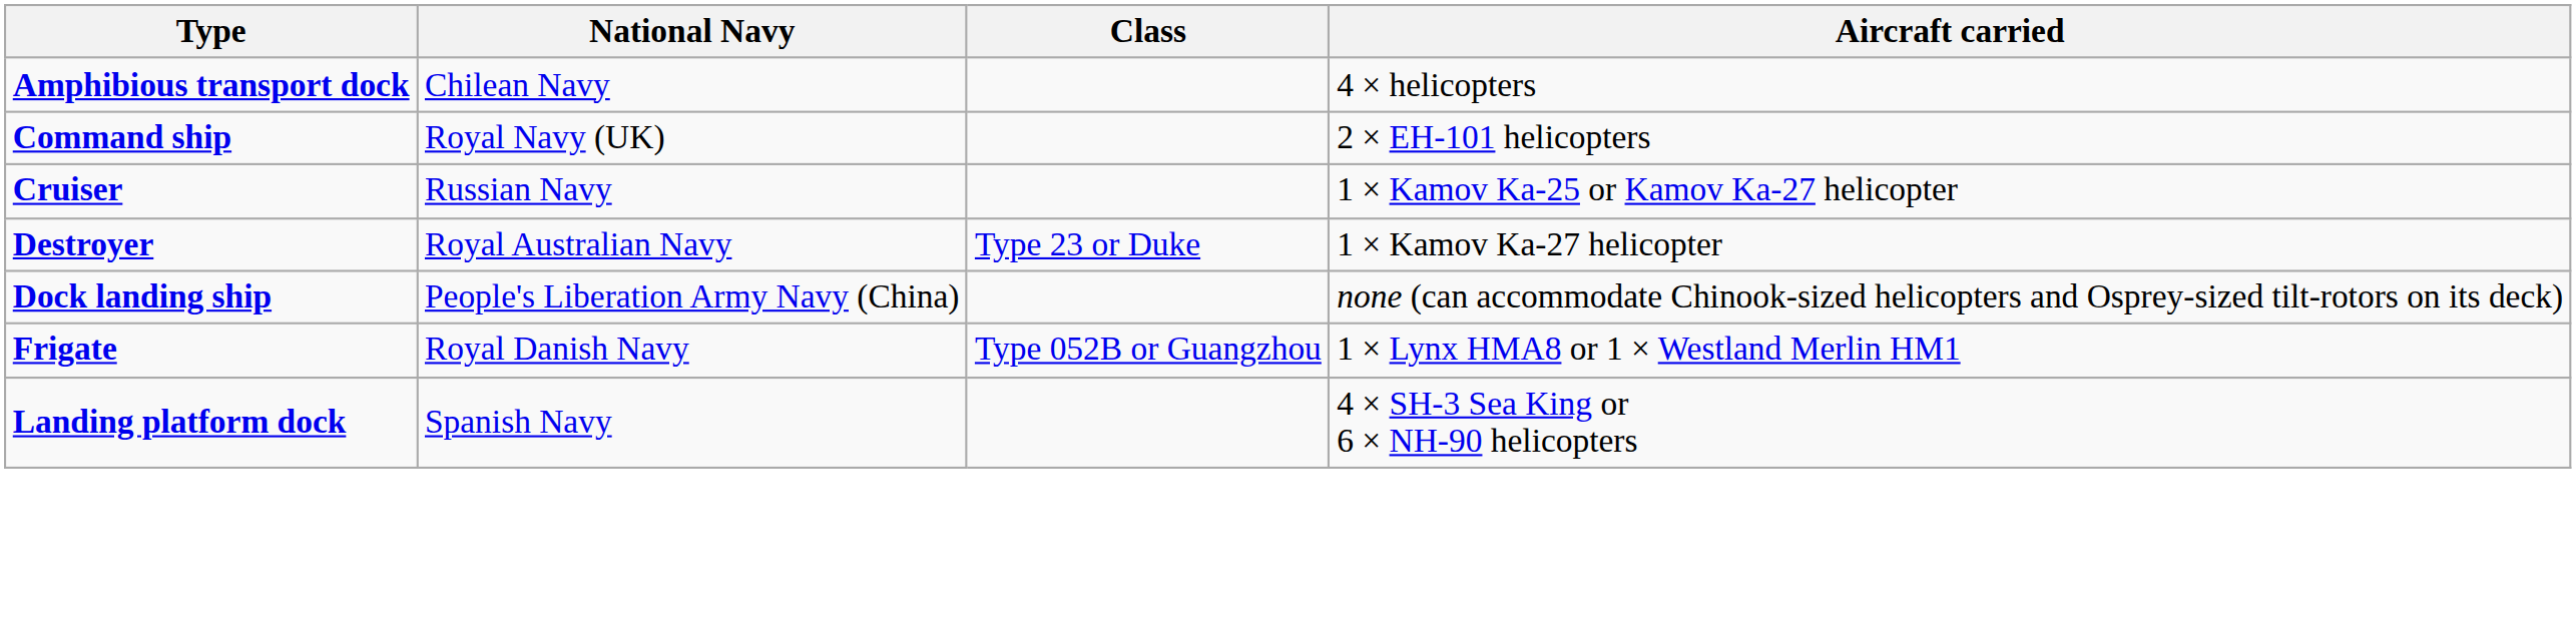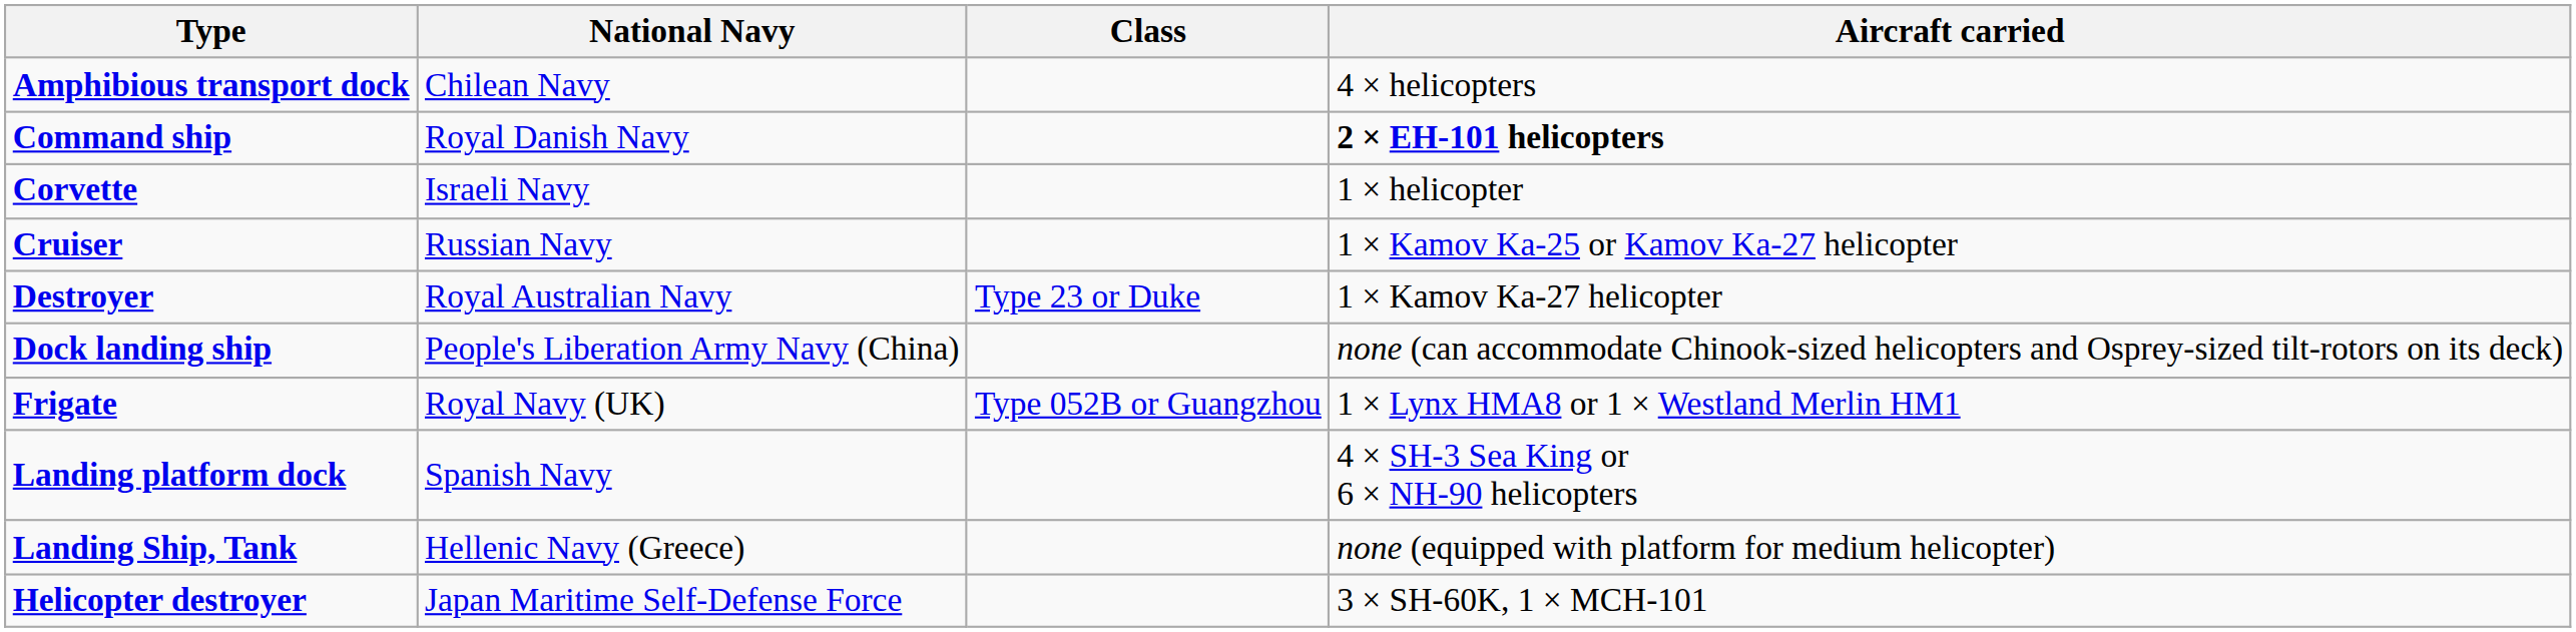Command ship | National Navy: Royal Navy (UK) -> Royal Danish Navy
Command ship | Aircraft carried: normal -> bold
+ row: Corvette | Israeli Navy | 1 × helicopter
Frigate | National Navy: Royal Danish Navy -> Royal Navy (UK)
+ row: Landing Ship, Tank | Hellenic Navy (Greece) | none (equipped with platform for medium helicopter)
+ row: Helicopter destroyer | Japan Maritime Self-Defense Force | 3 × SH-60K, 1 × MCH-101
